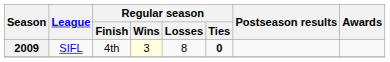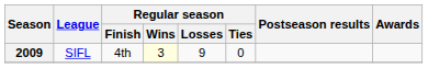2009 | Regular season / Losses: 8 -> 9
2009 | Regular season / Ties: bold -> normal
